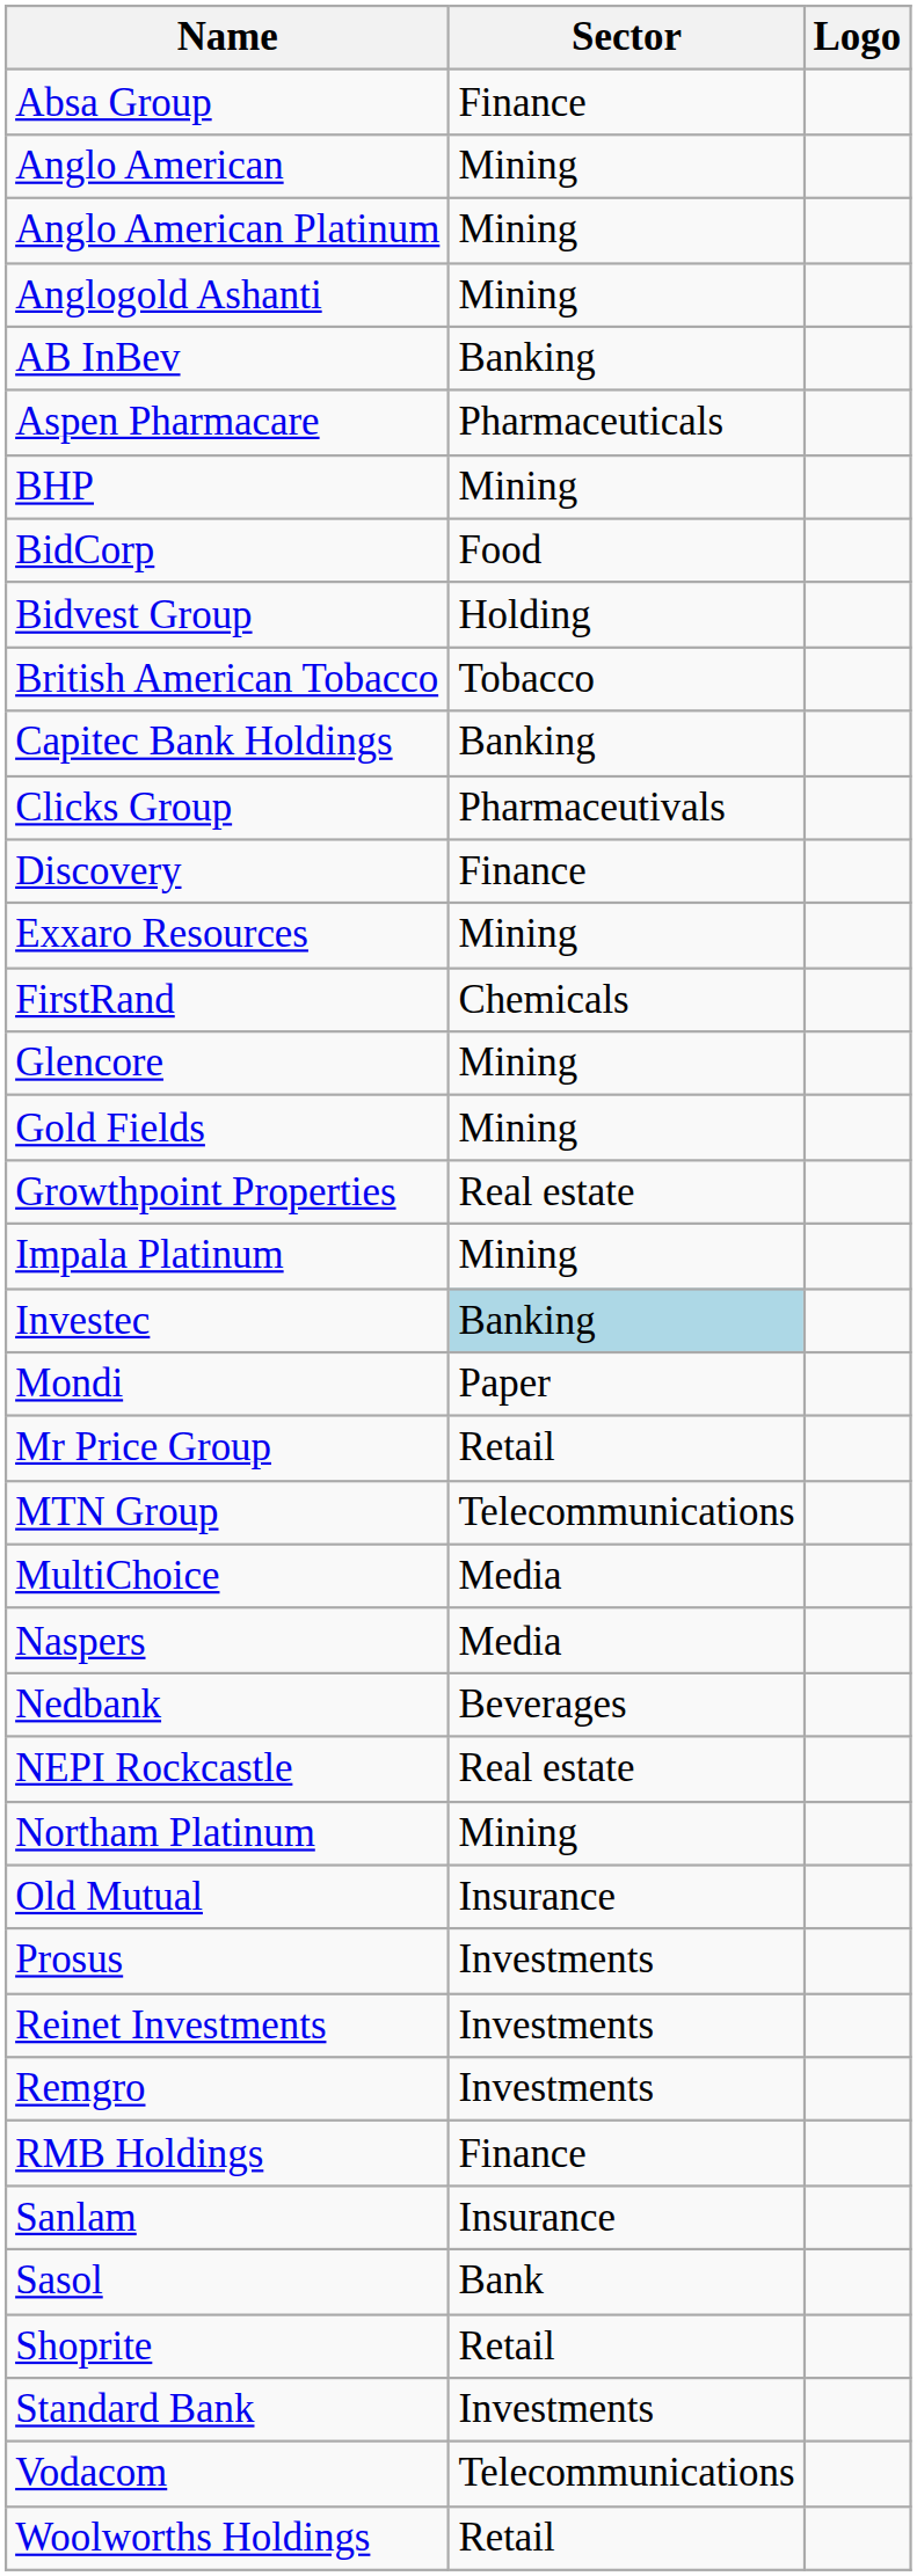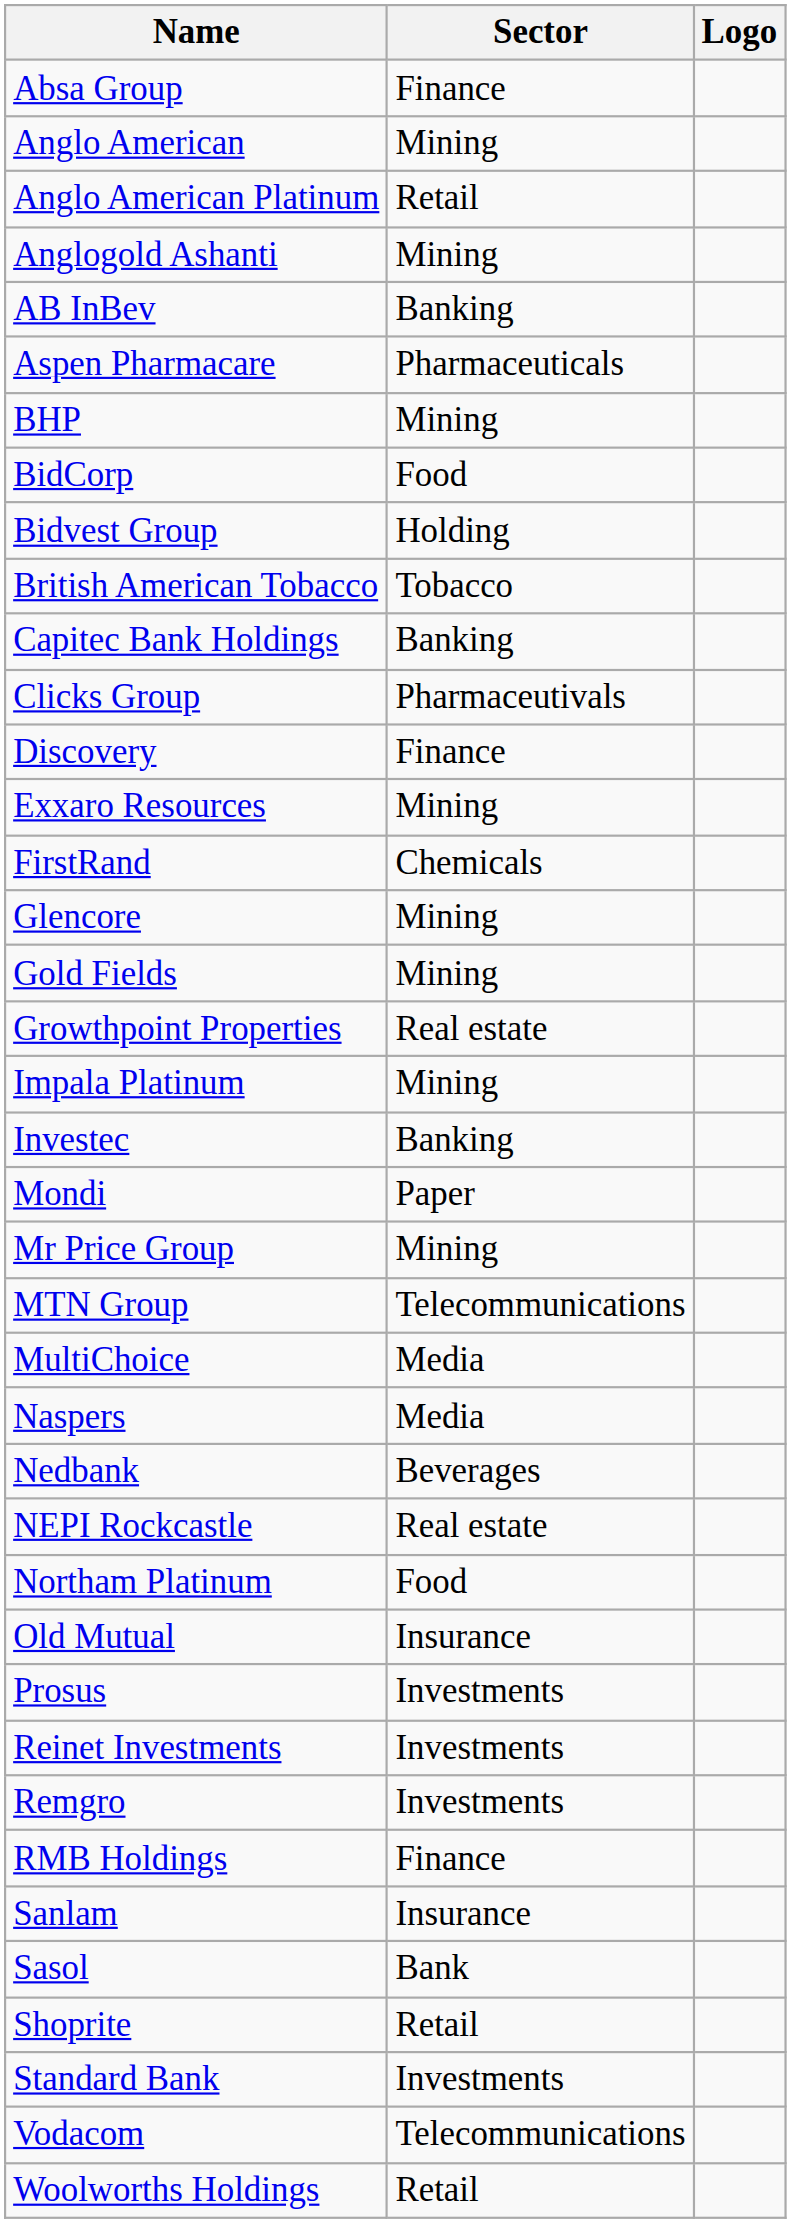Anglo American Platinum | Sector: Mining -> Retail
Investec | Sector: lightblue background -> no background
Mr Price Group | Sector: Retail -> Mining
Northam Platinum | Sector: Mining -> Food
